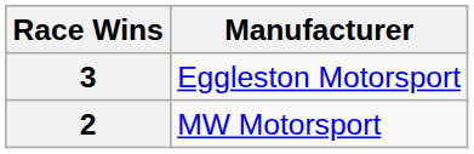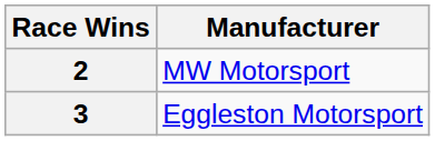rows swapped: 3 <-> 2
